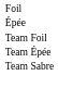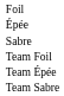+ row: Sabre
